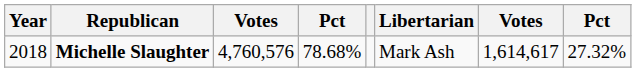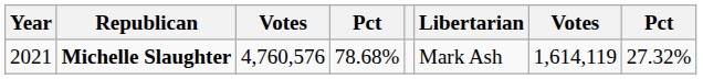Michelle Slaughter | Year: 2018 -> 2021
Michelle Slaughter | column 7: 1,614,617 -> 1,614,119
